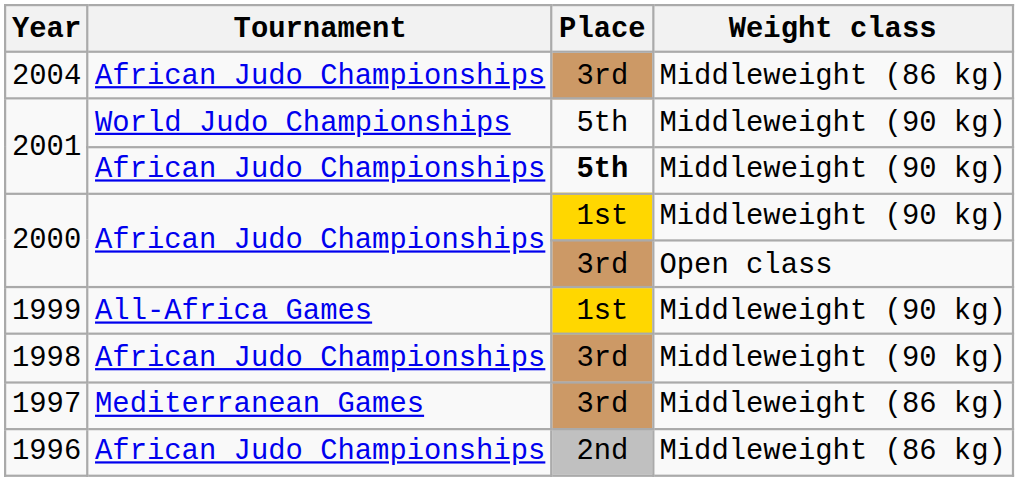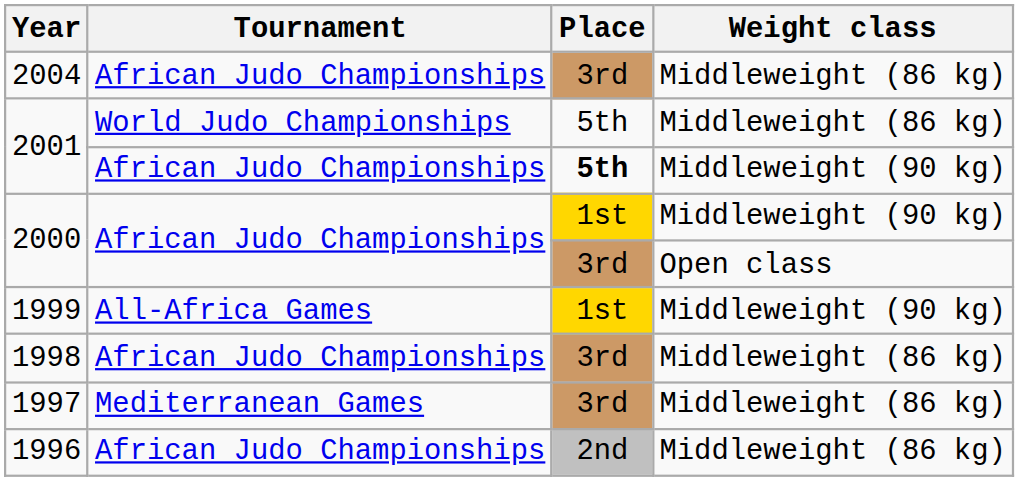2001 / World Judo Championships | Weight class: Middleweight (90 kg) -> Middleweight (86 kg)
1998 | Weight class: Middleweight (90 kg) -> Middleweight (86 kg)
